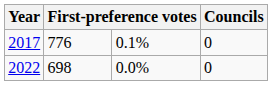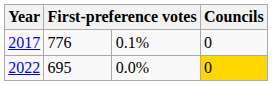2022 | column 2: 698 -> 695
2022 | Councils: no background -> gold background
